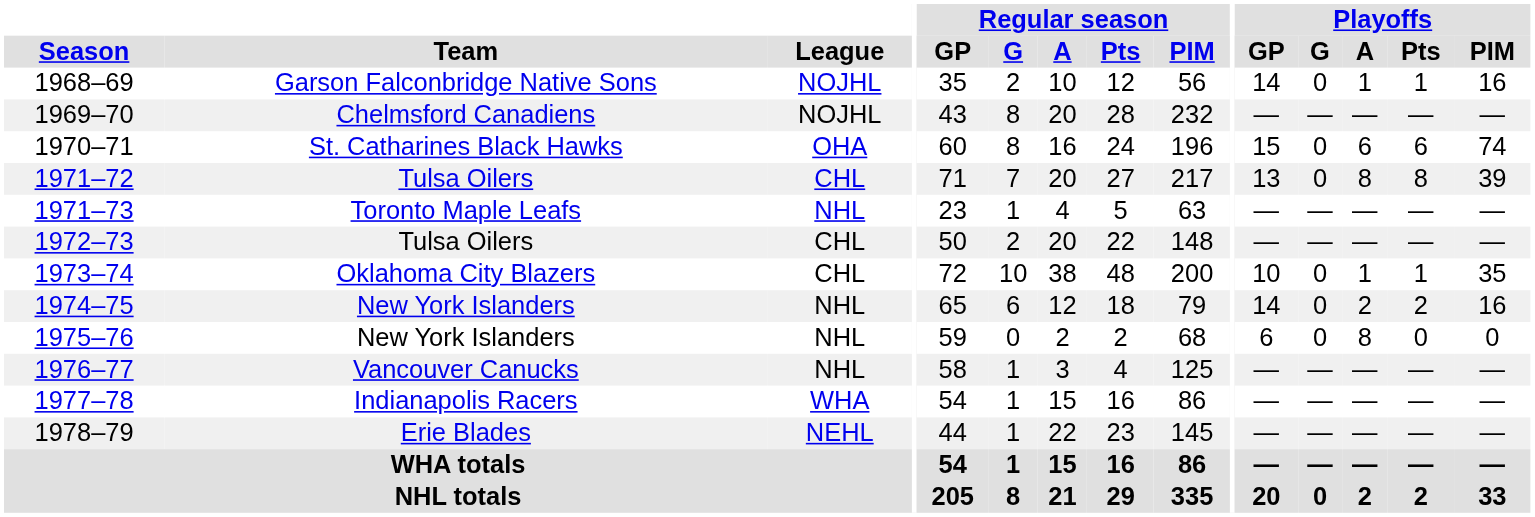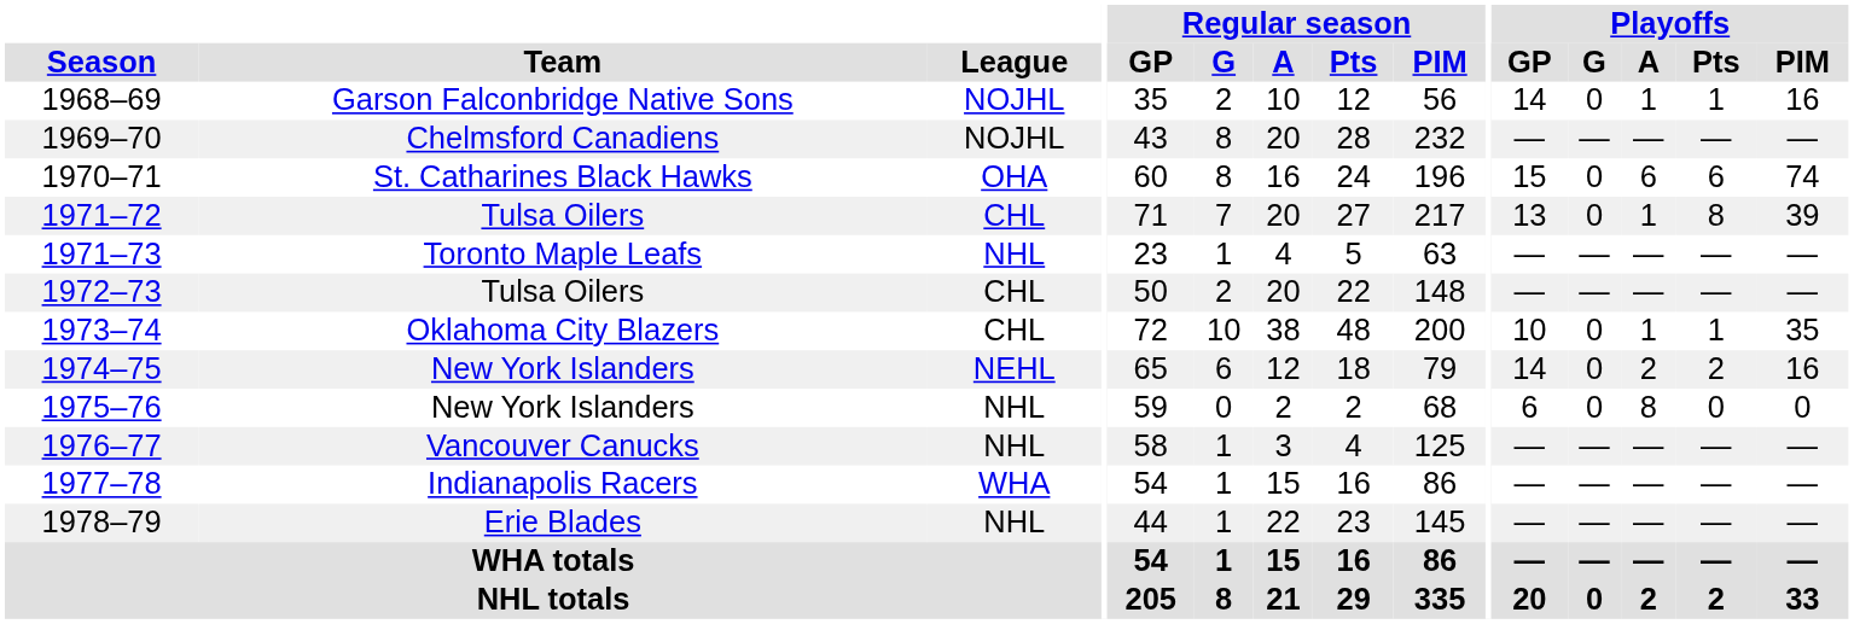1971–72 | Playoffs / A: 8 -> 1
1974–75 | League: NHL -> NEHL
1978–79 | League: NEHL -> NHL
